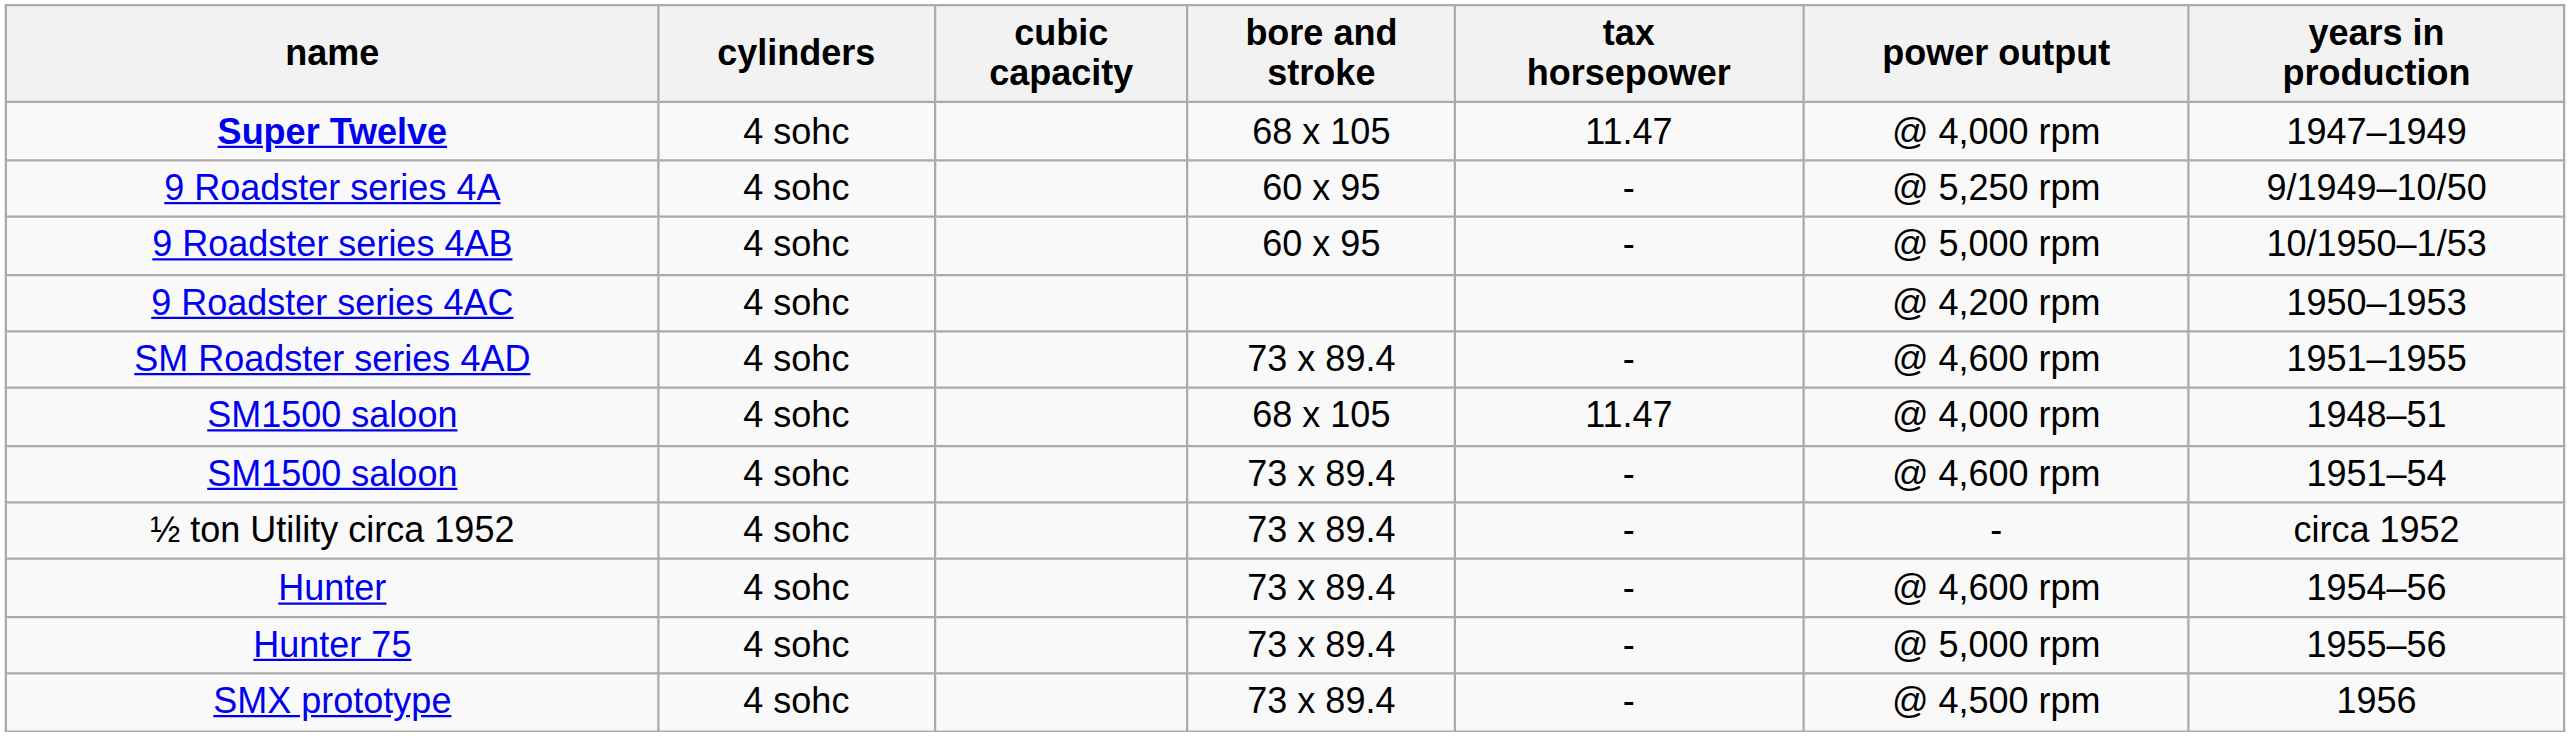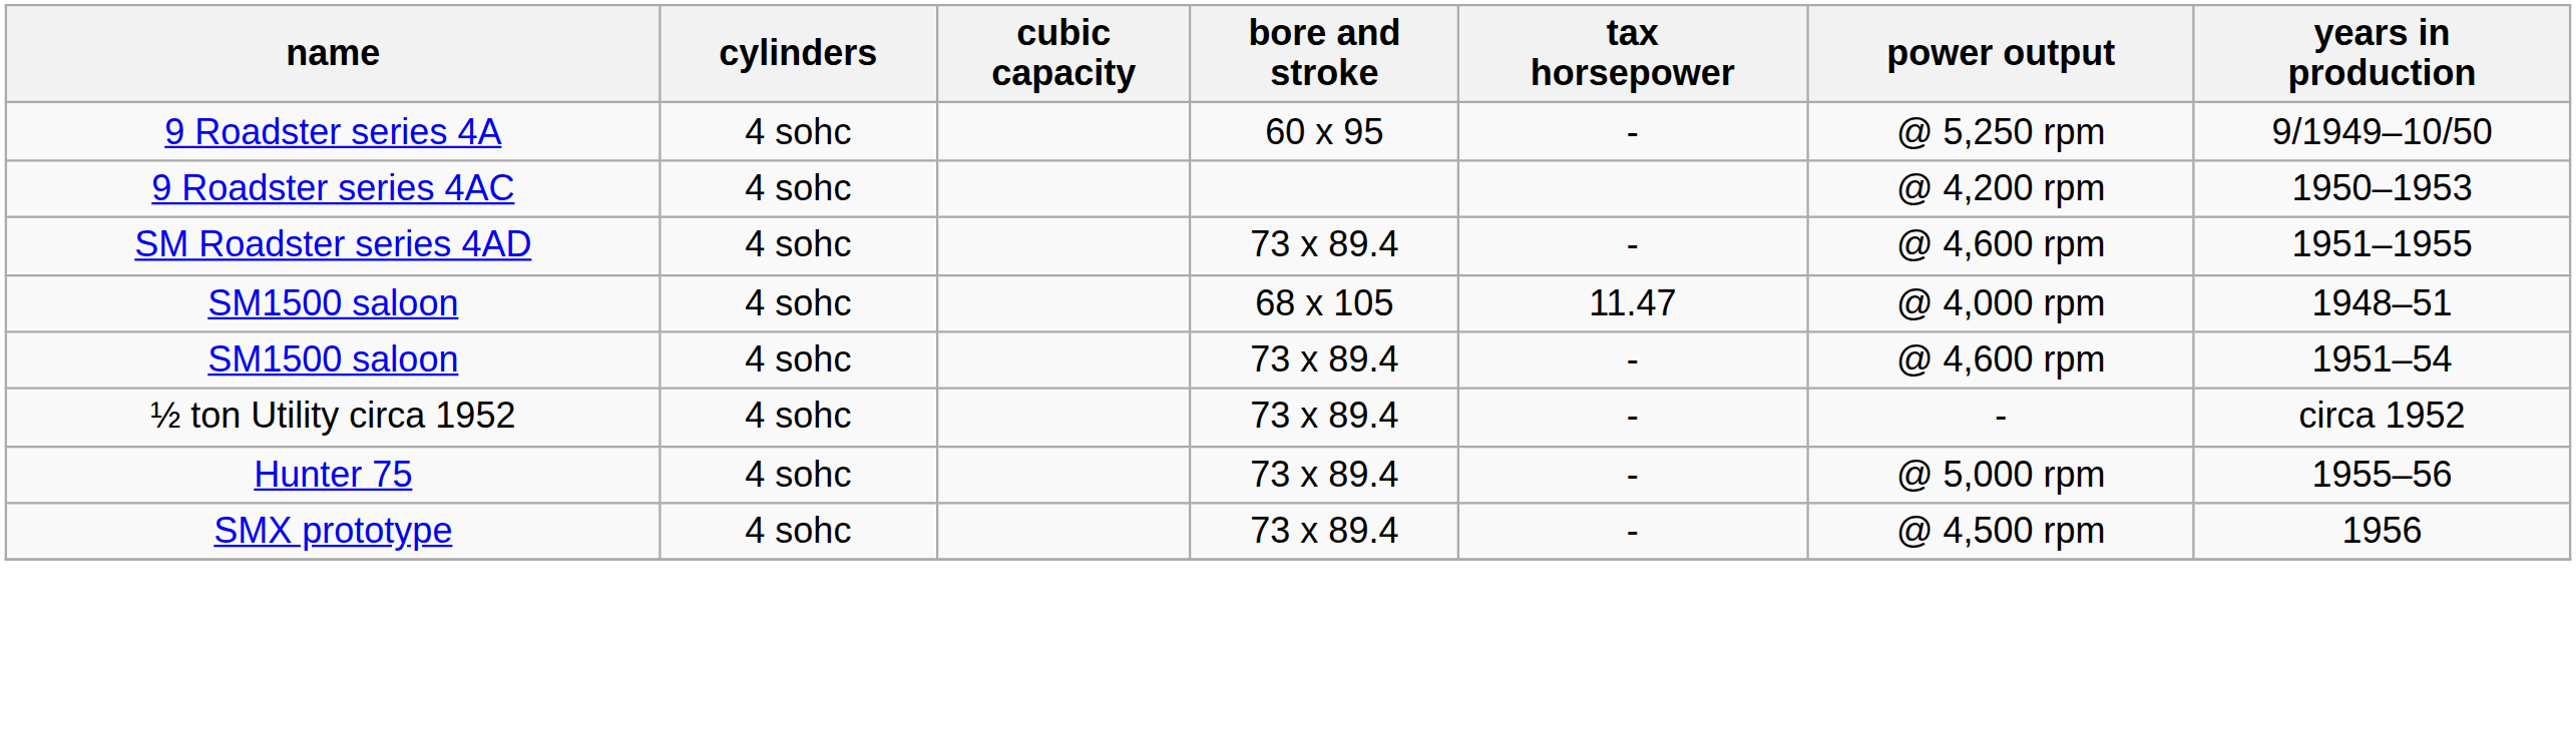- row: Super Twelve | 4 sohc | 68 x 105 | 11.47 | @ 4,000 rpm | 1947–1949
- row: 9 Roadster series 4AB | 4 sohc | 60 x 95 | - | @ 5,000 rpm | 10/1950–1/53
- row: Hunter | 4 sohc | 73 x 89.4 | - | @ 4,600 rpm | 1954–56
